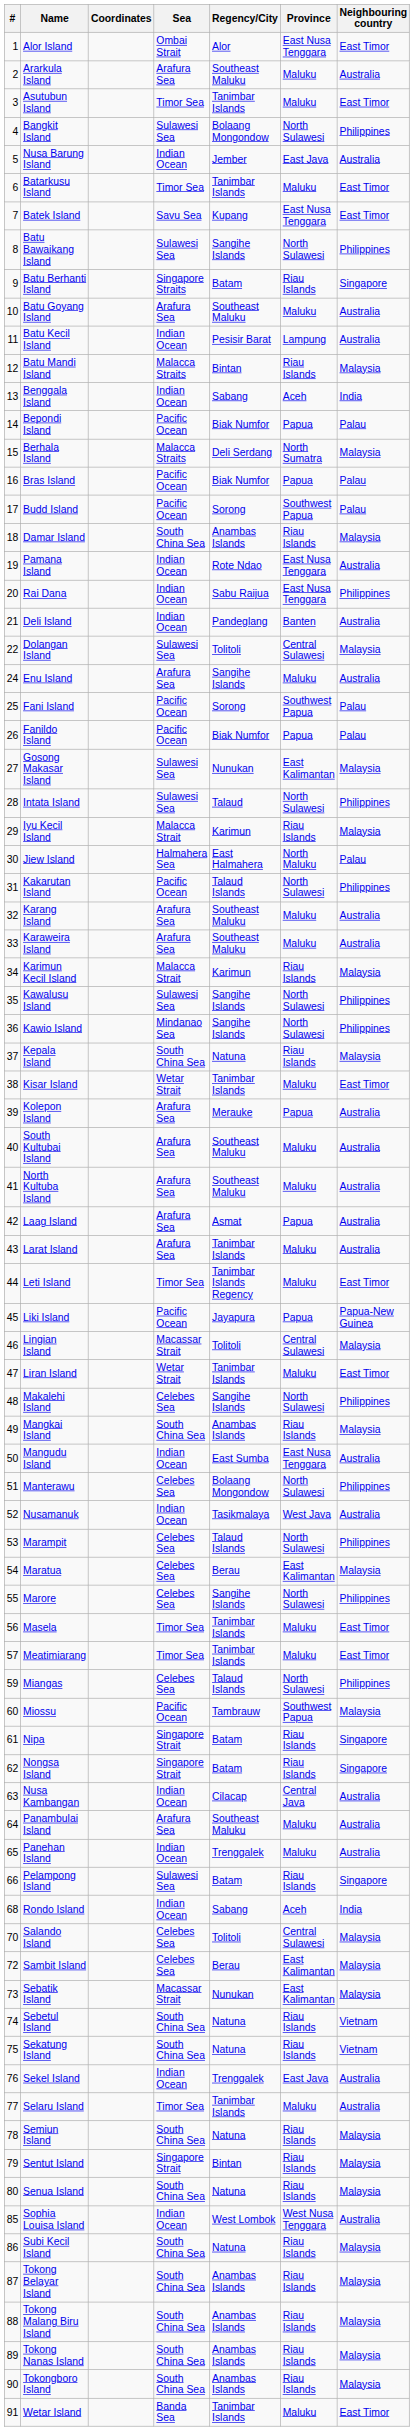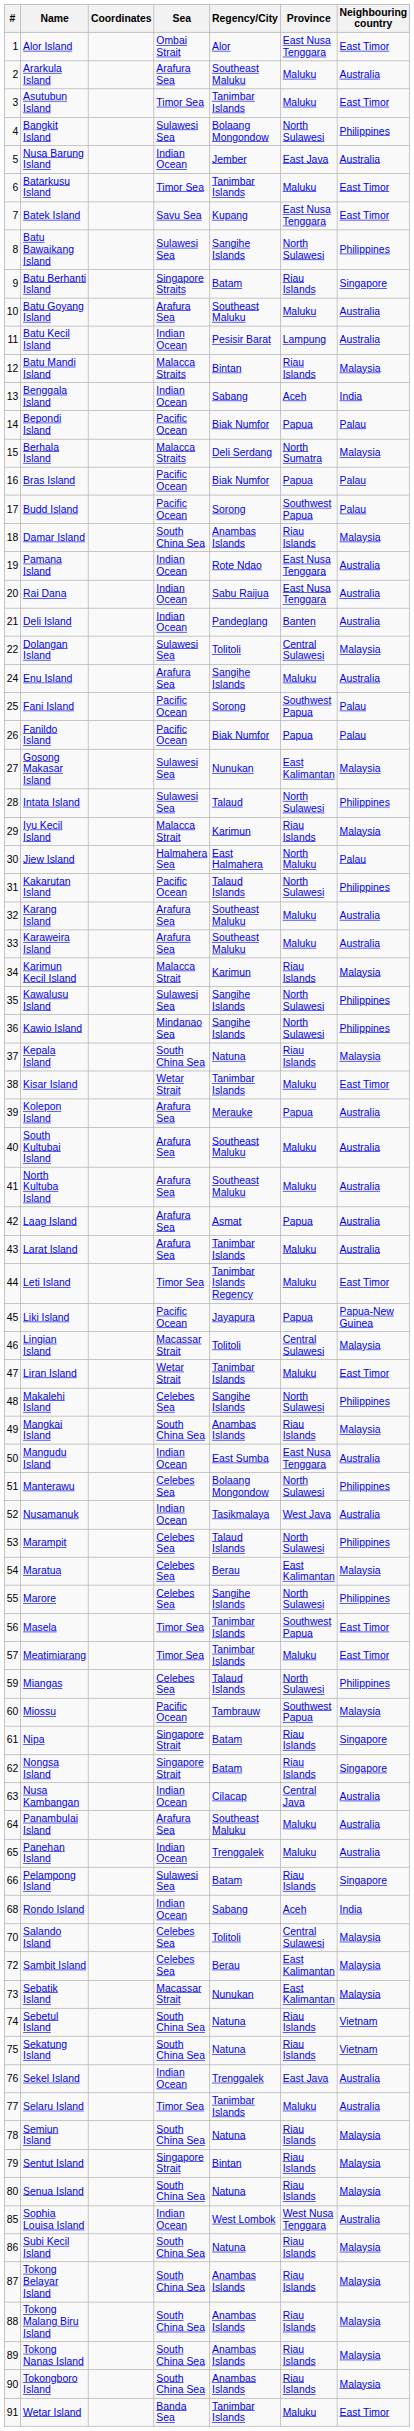Rai Dana | Neighbouring country: Philippines -> Australia
Masela | Province: Maluku -> Southwest Papua
